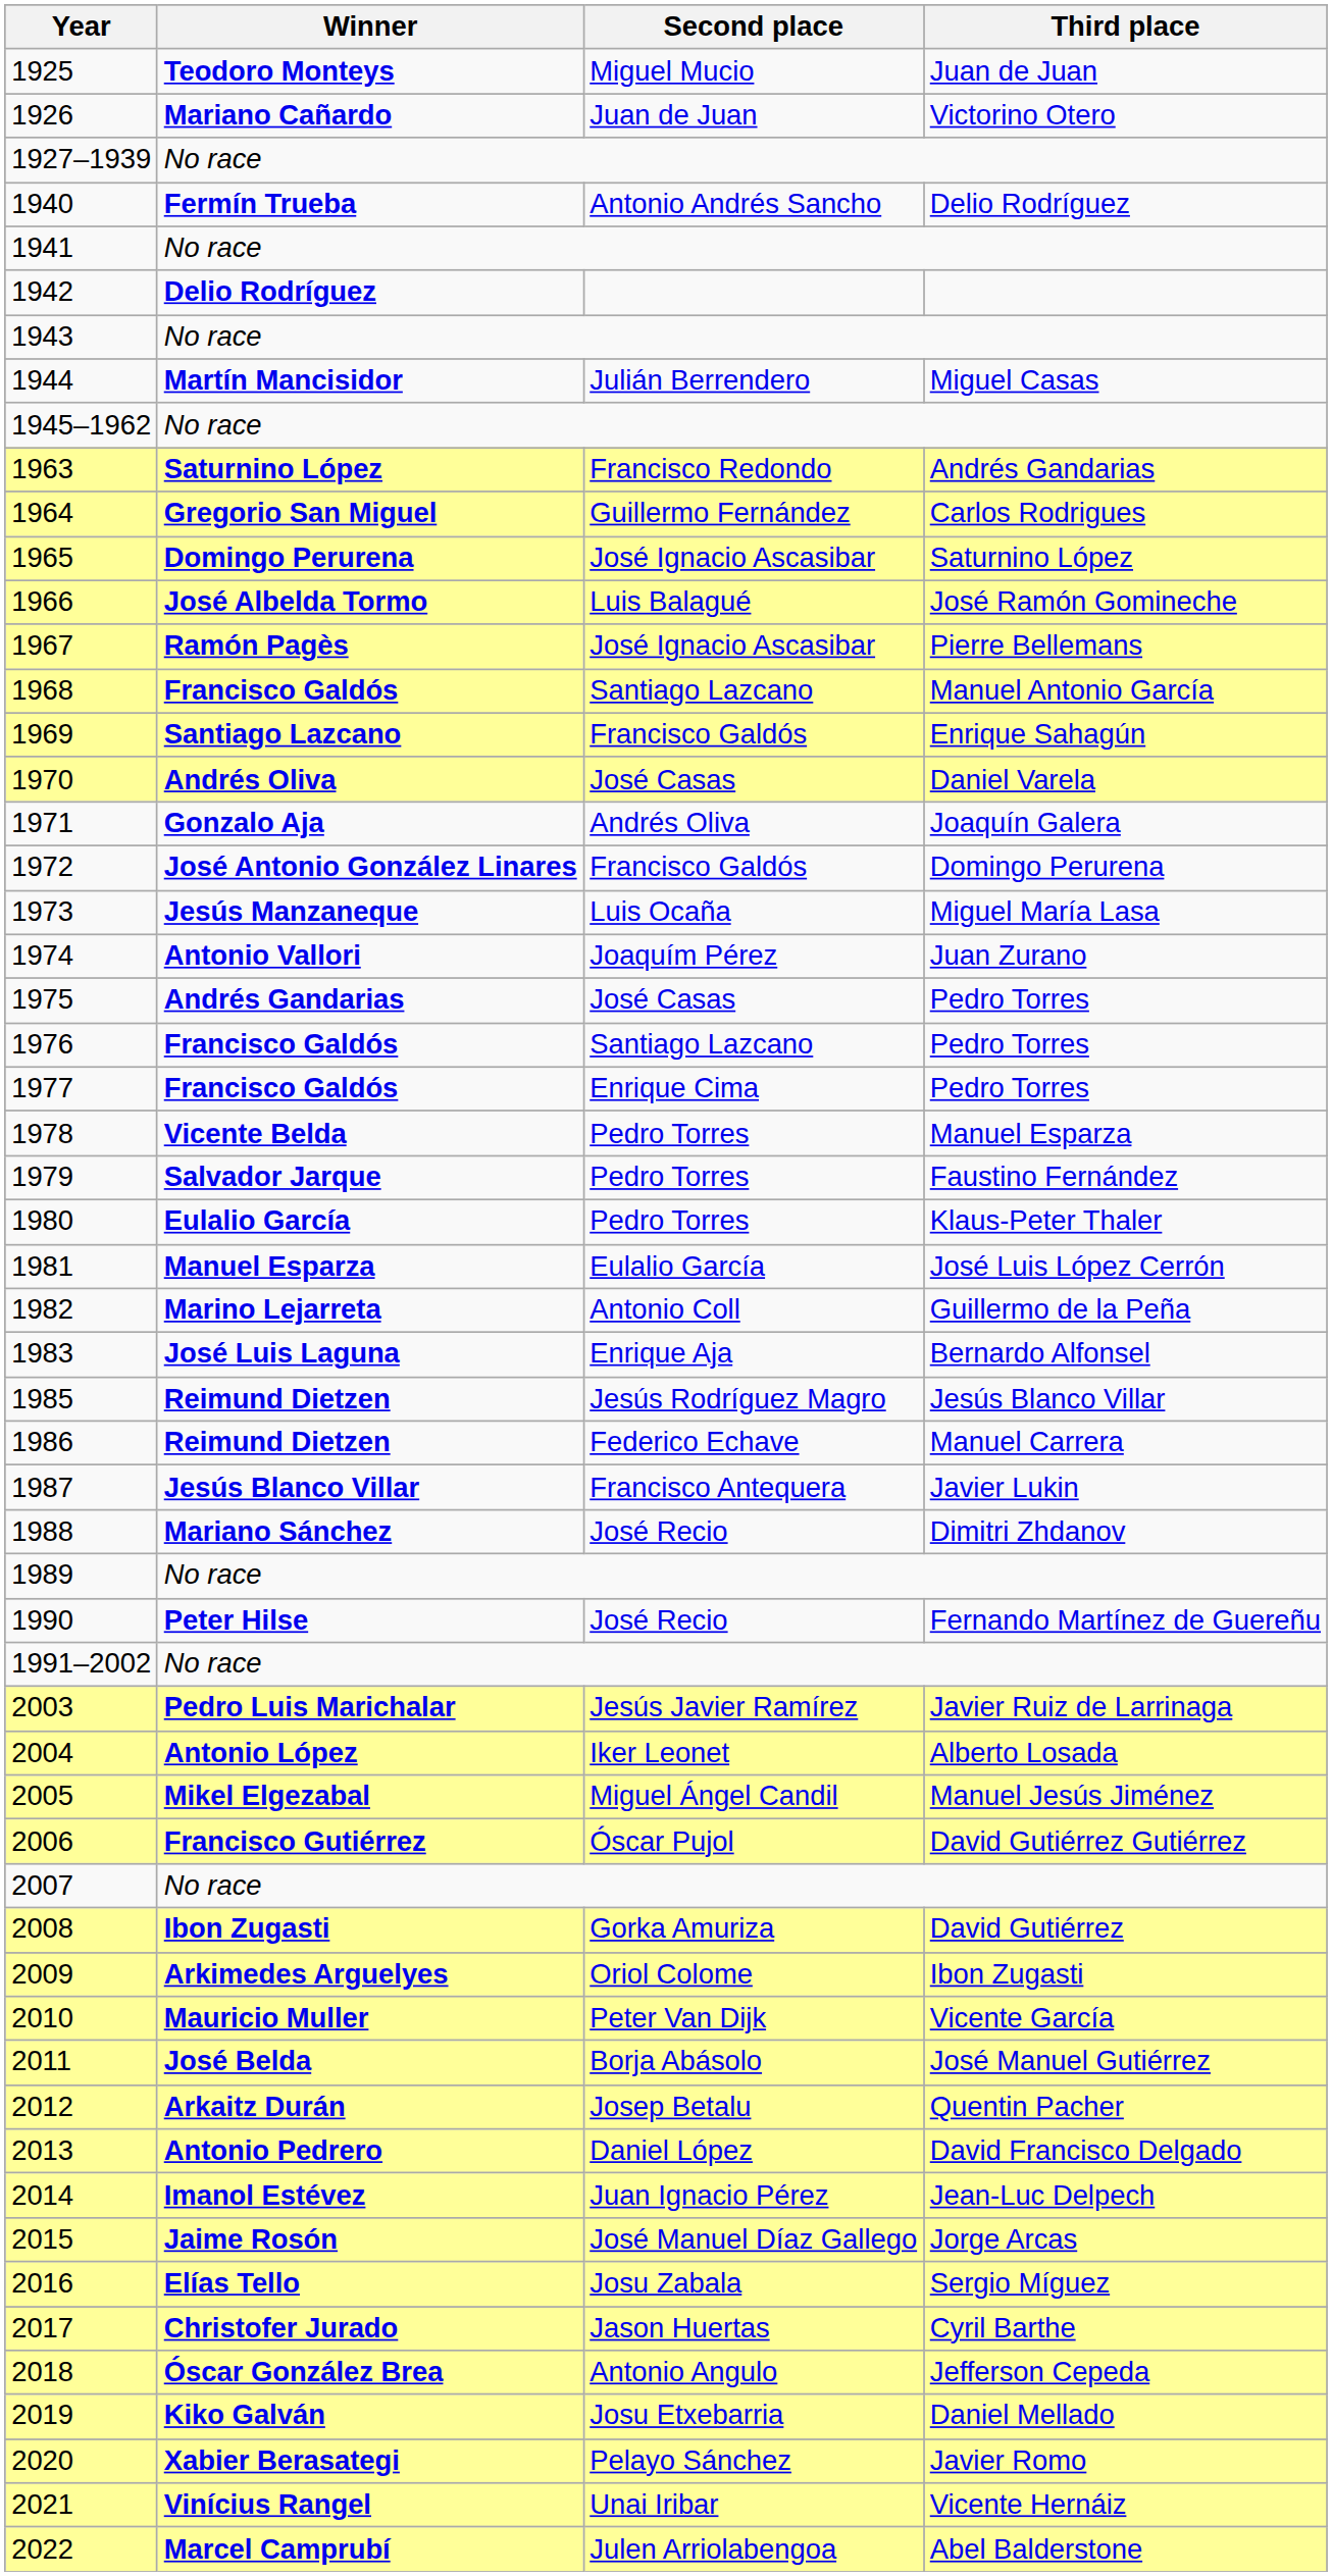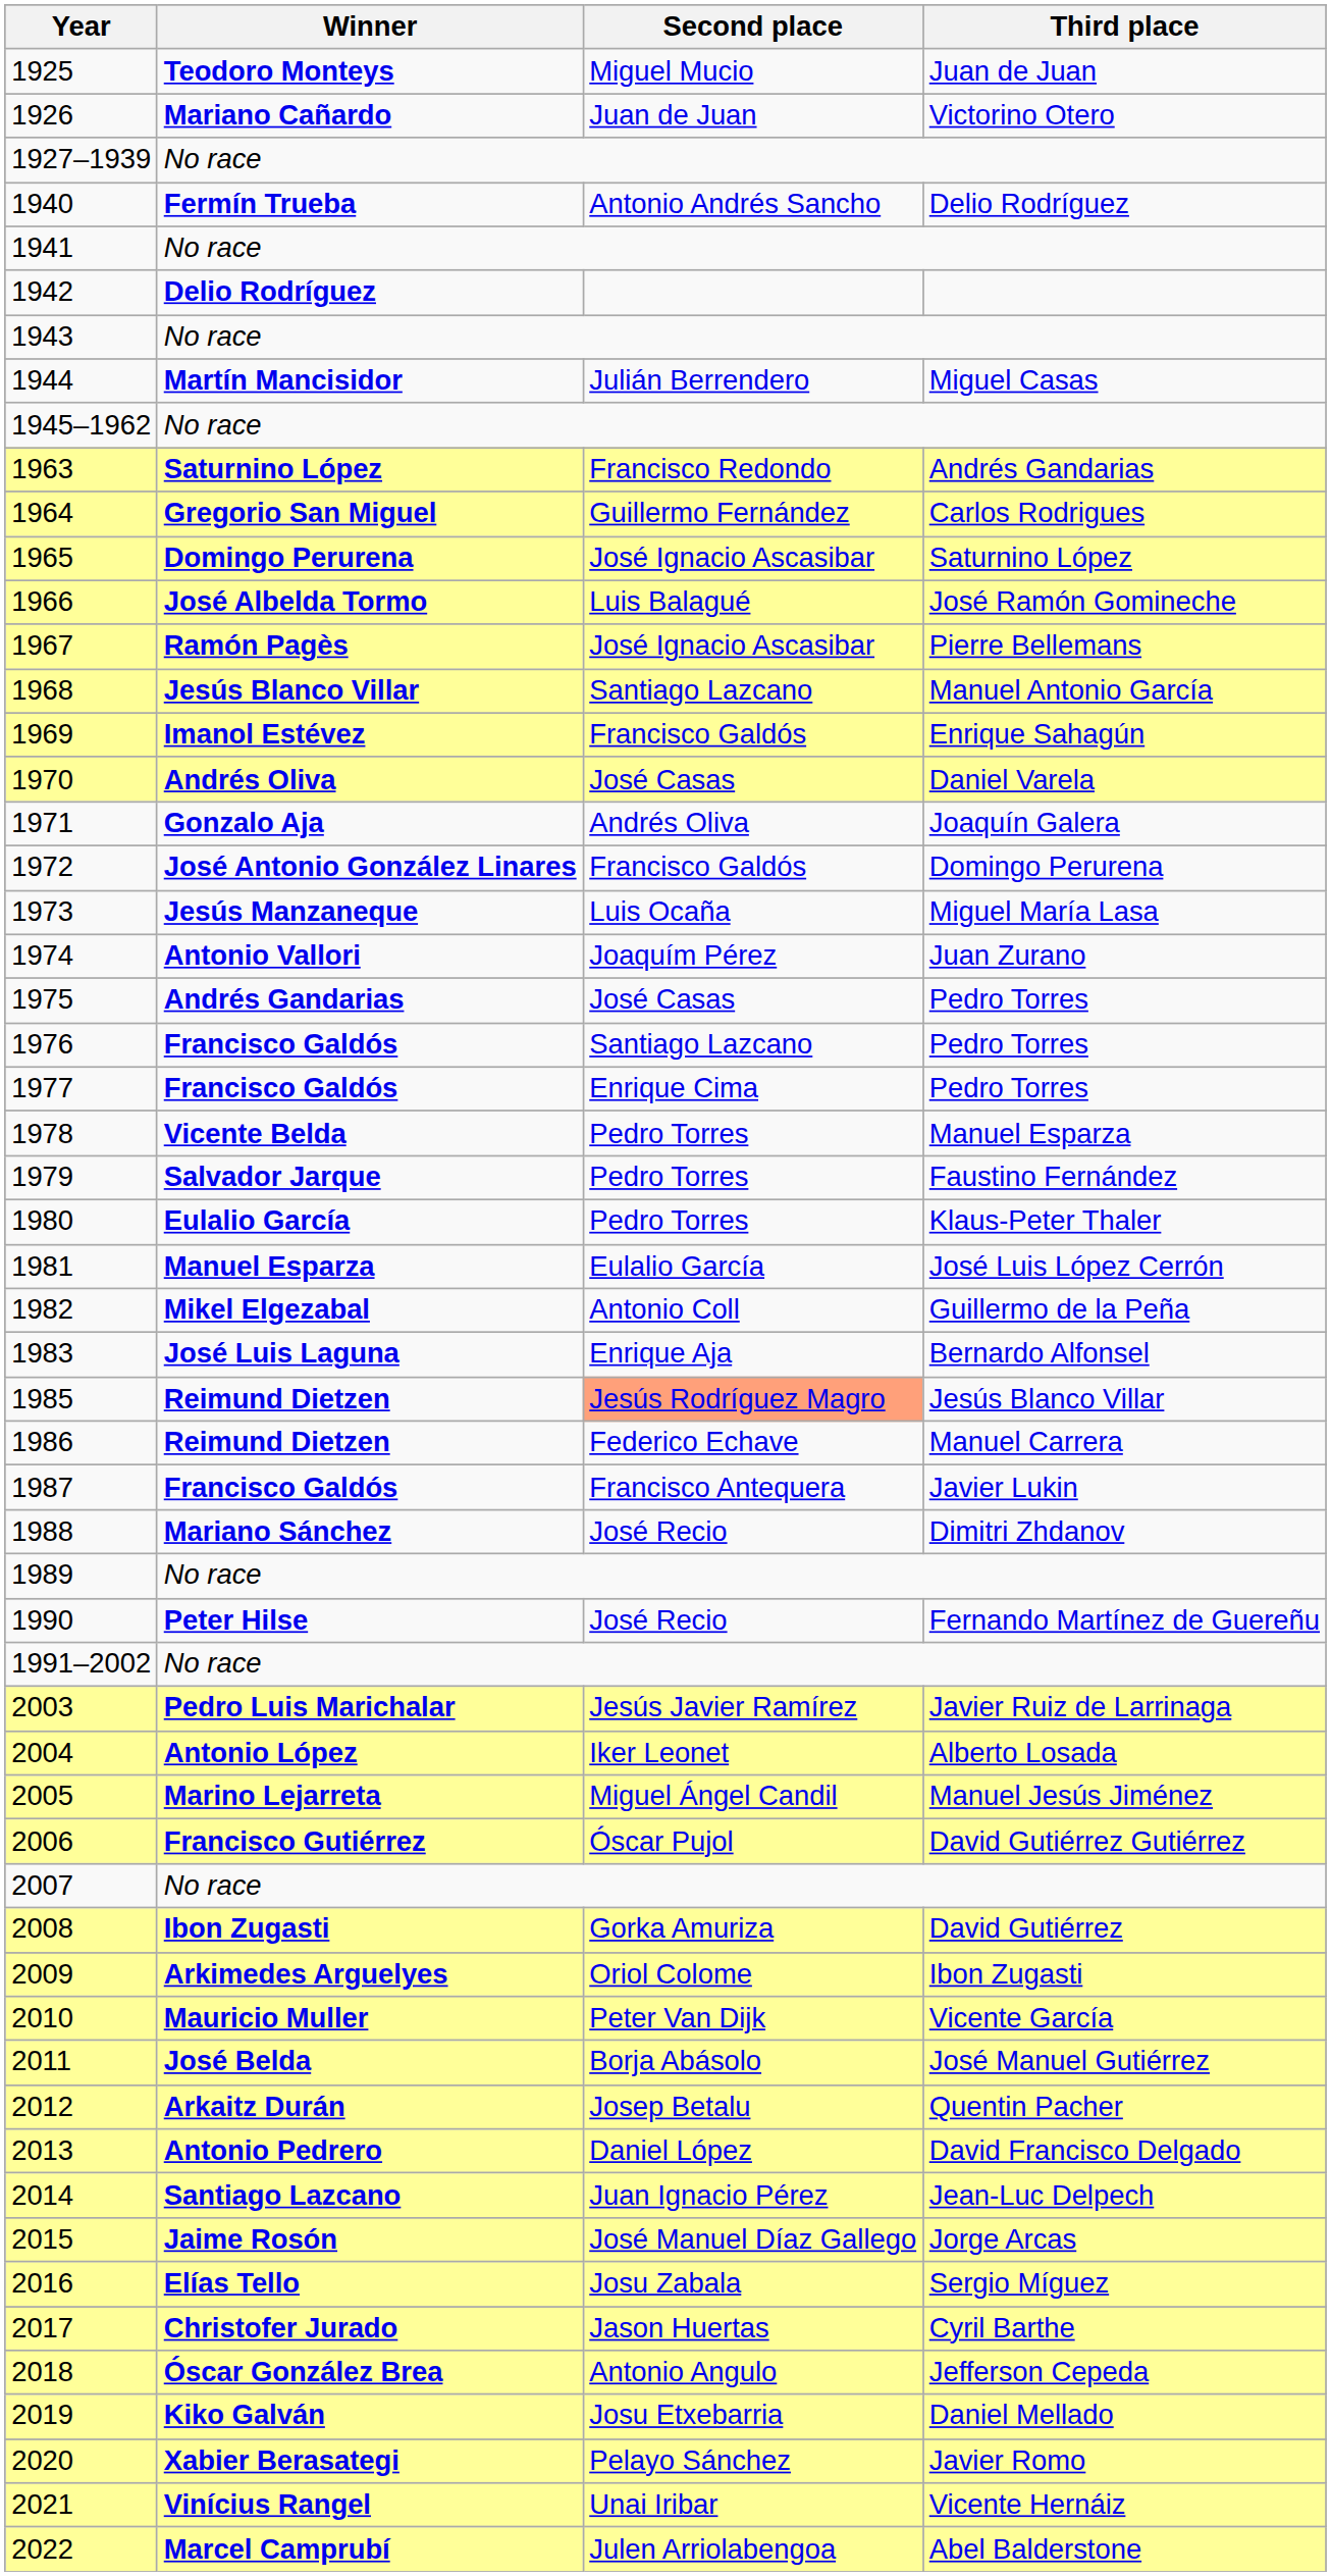1968 | Winner: Francisco Galdós -> Jesús Blanco Villar
1969 | Winner: Santiago Lazcano -> Imanol Estévez
1982 | Winner: Marino Lejarreta -> Mikel Elgezabal
1985 | Second place: no background -> lightsalmon background
1987 | Winner: Jesús Blanco Villar -> Francisco Galdós
2005 | Winner: Mikel Elgezabal -> Marino Lejarreta
2014 | Winner: Imanol Estévez -> Santiago Lazcano
